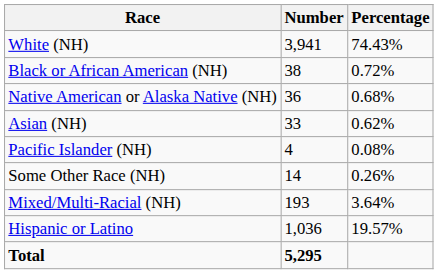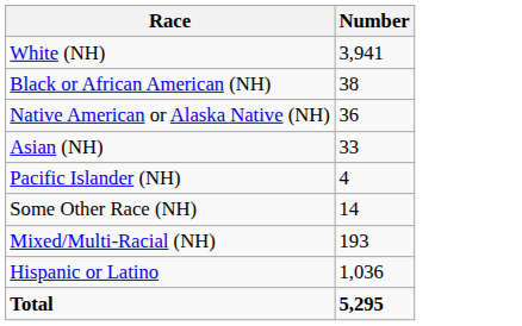- column: Percentage | 74.43% | 0.72% | 0.68% | 0.62% | 0.08% | 0.26% | 3.64% | 19.57%
